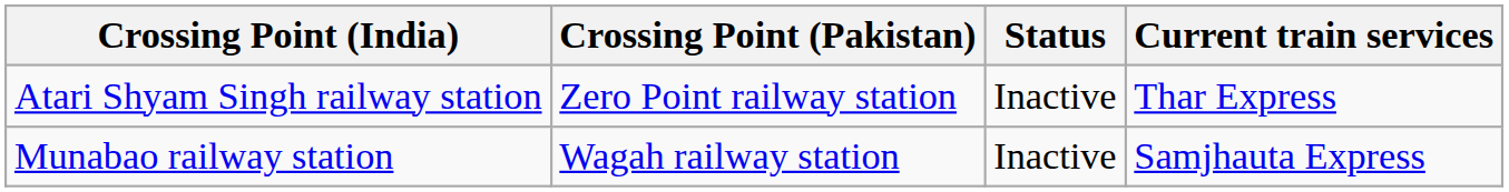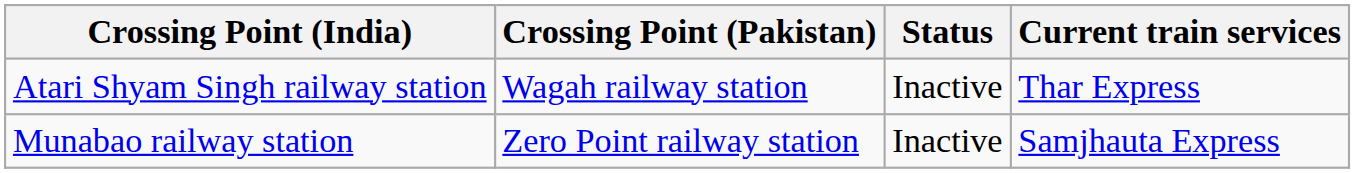Atari Shyam Singh railway station | Crossing Point (Pakistan): Zero Point railway station -> Wagah railway station
Munabao railway station | Crossing Point (Pakistan): Wagah railway station -> Zero Point railway station
